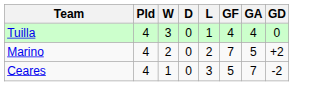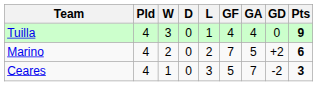+ column: Pts | 9 | 6 | 3
